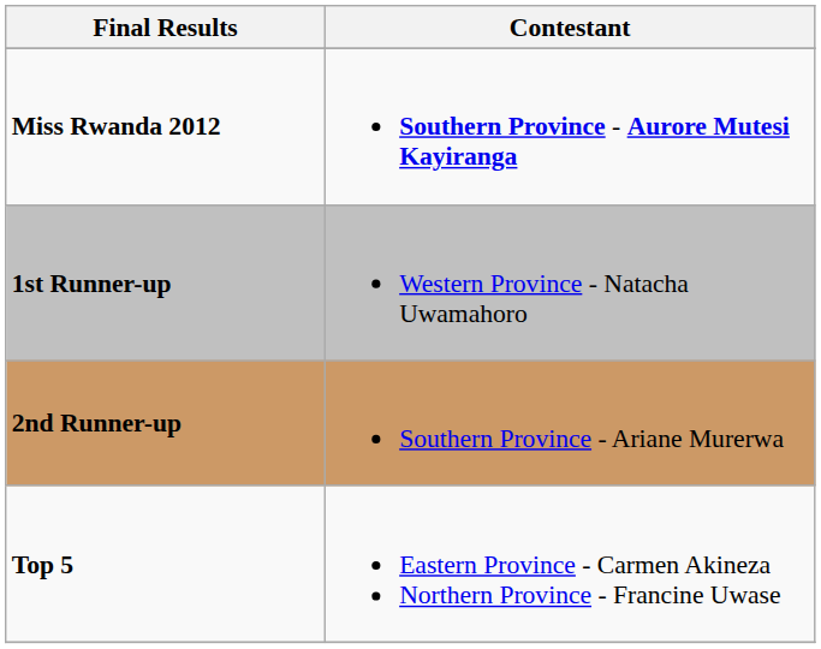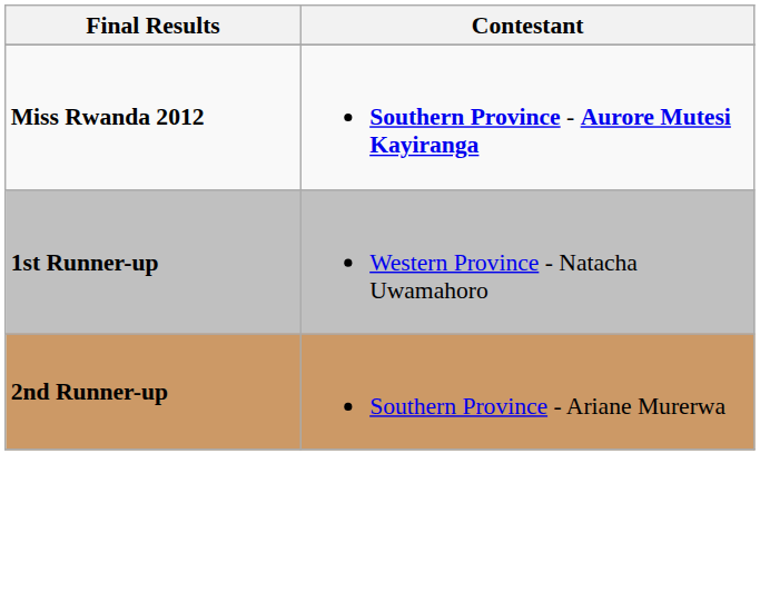- row: Top 5 | Eastern Province - Carmen Akineza Northern Province - Francine Uwase
